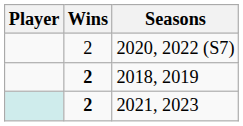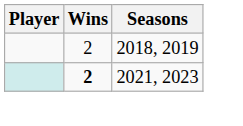- row: 2 | 2020, 2022 (S7)
2018, 2019 | Wins: bold -> normal
